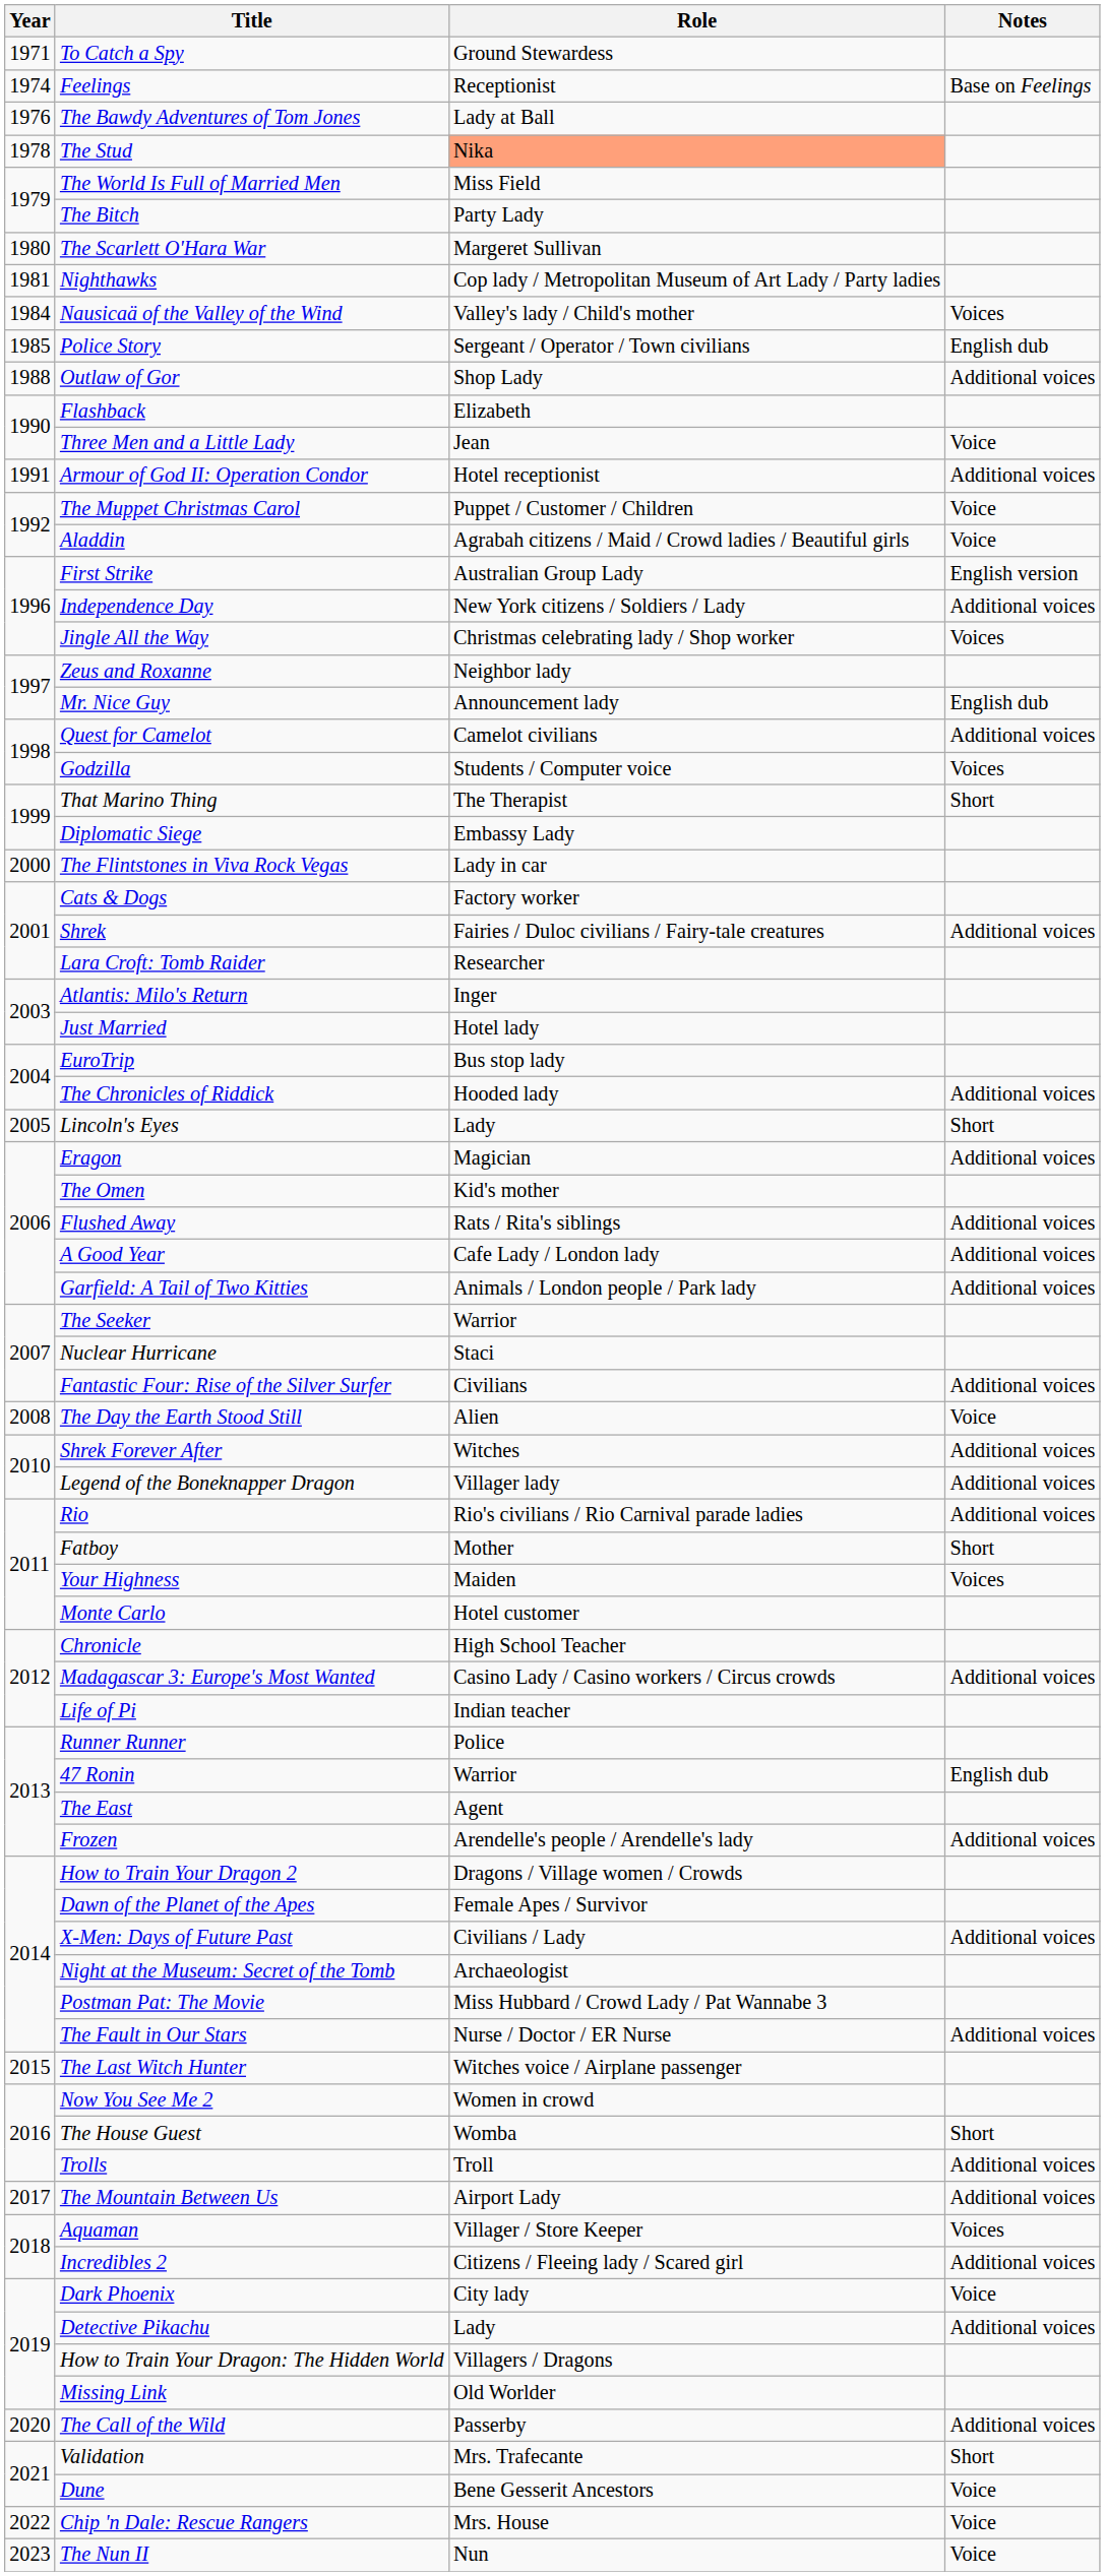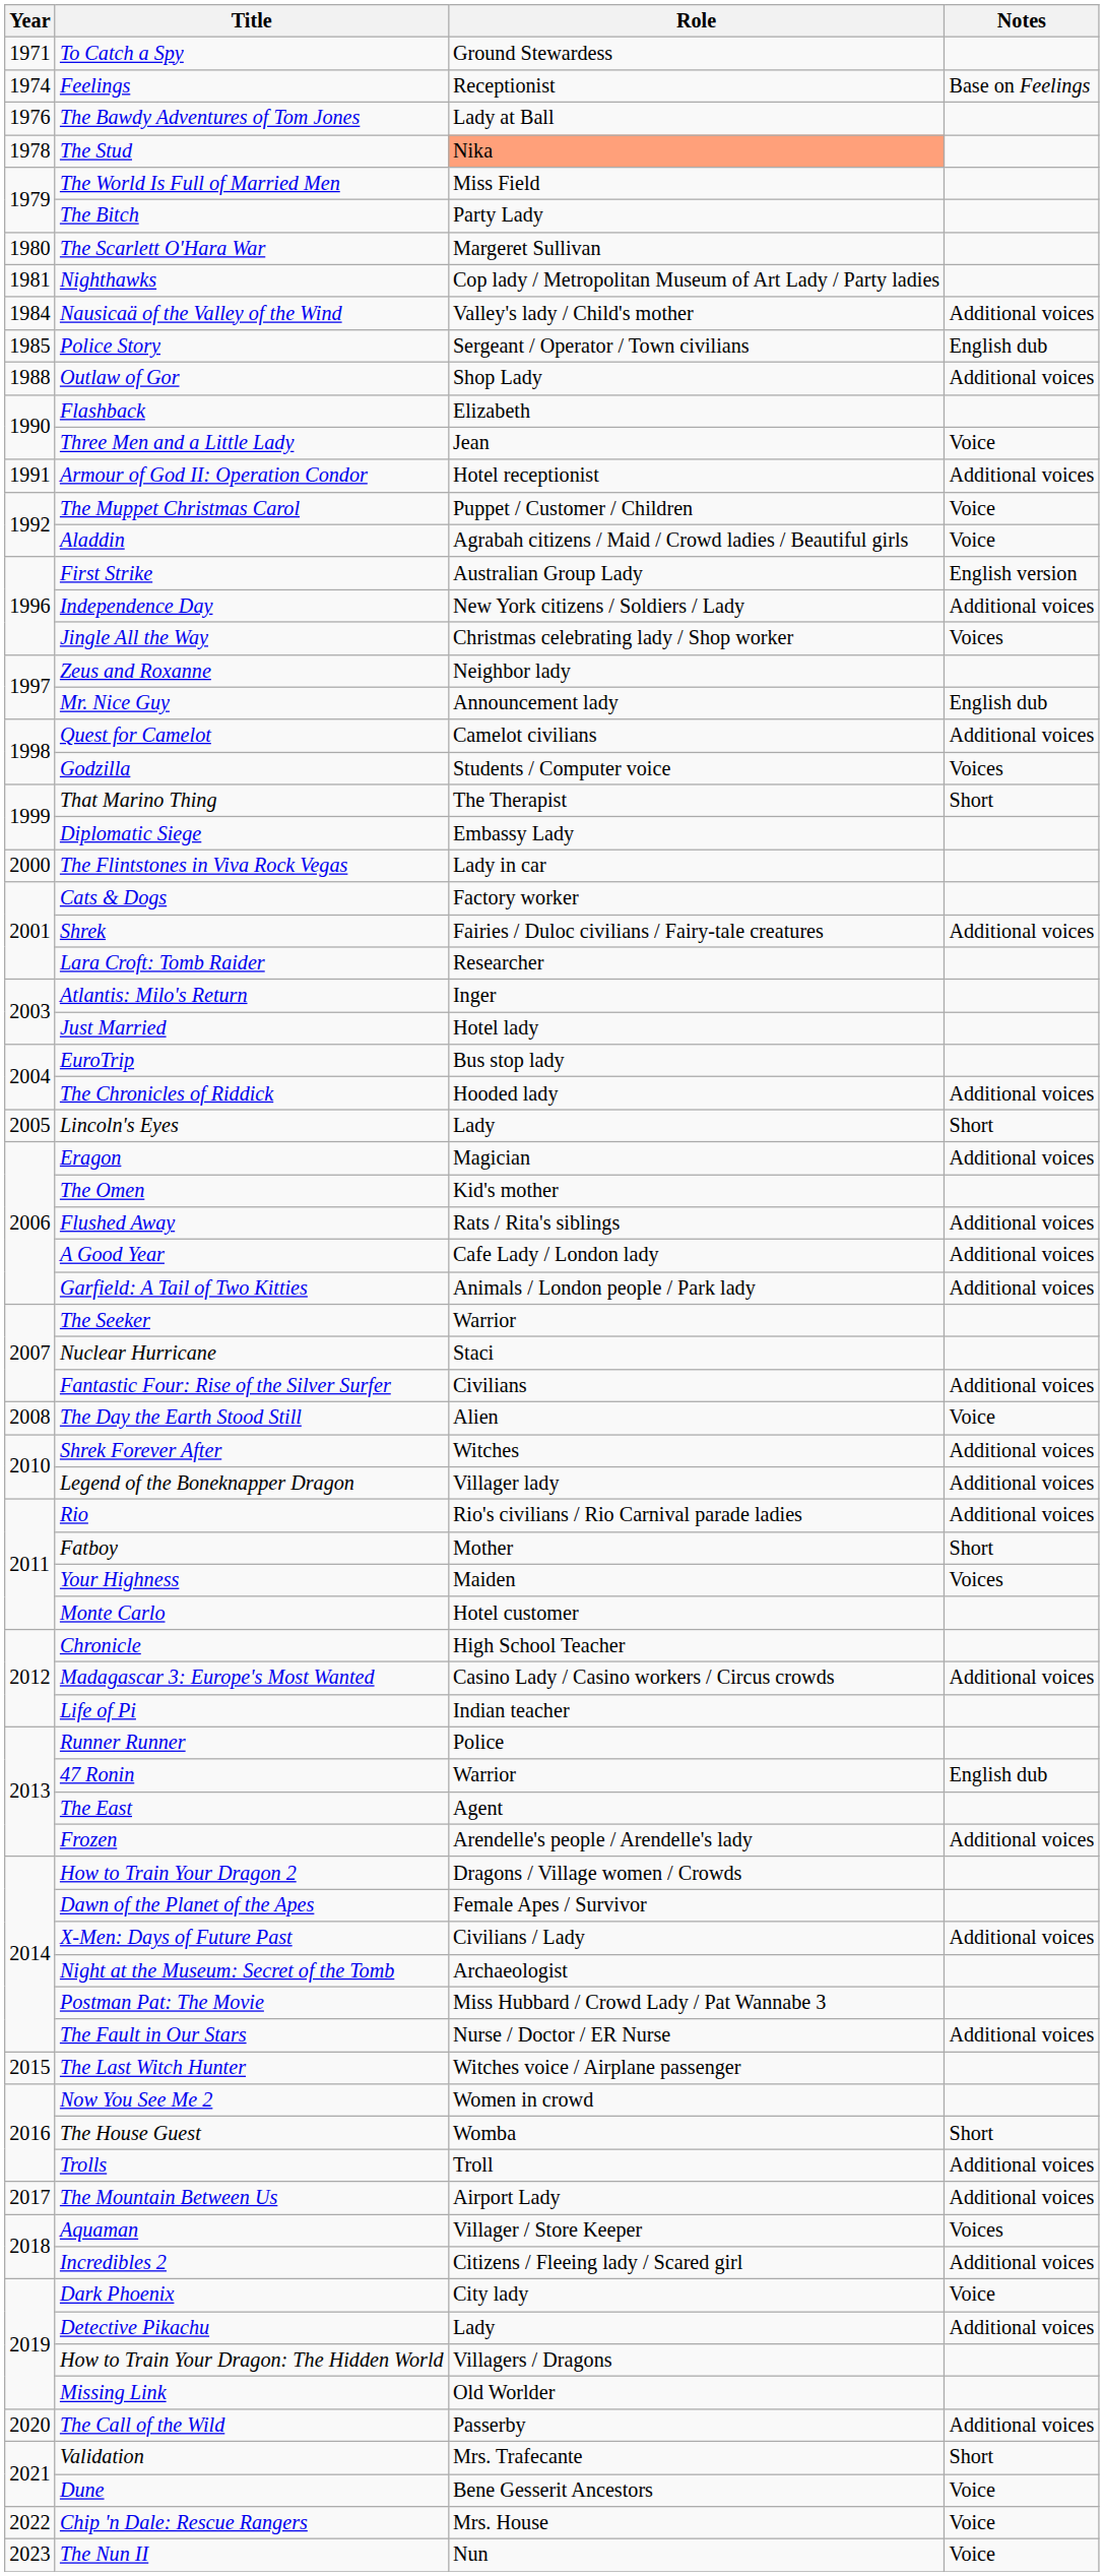Nausicaä of the Valley of the Wind | Notes: Voices -> Additional voices
